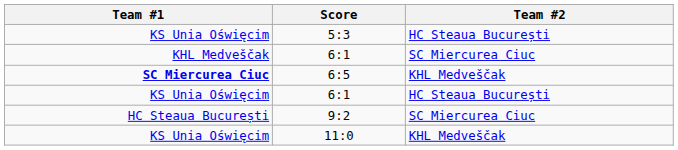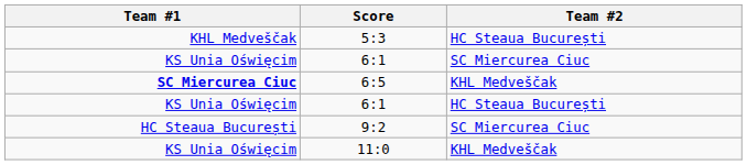5:3 | Team #1: KS Unia Oświęcim -> KHL Medveščak
6:1 / SC Miercurea Ciuc | Team #1: KHL Medveščak -> KS Unia Oświęcim
